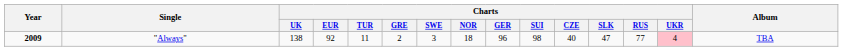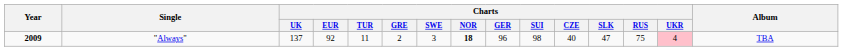"Always" | Charts / UK: 138 -> 137
"Always" | Charts / NOR: normal -> bold
"Always" | Charts / RUS: 77 -> 75
